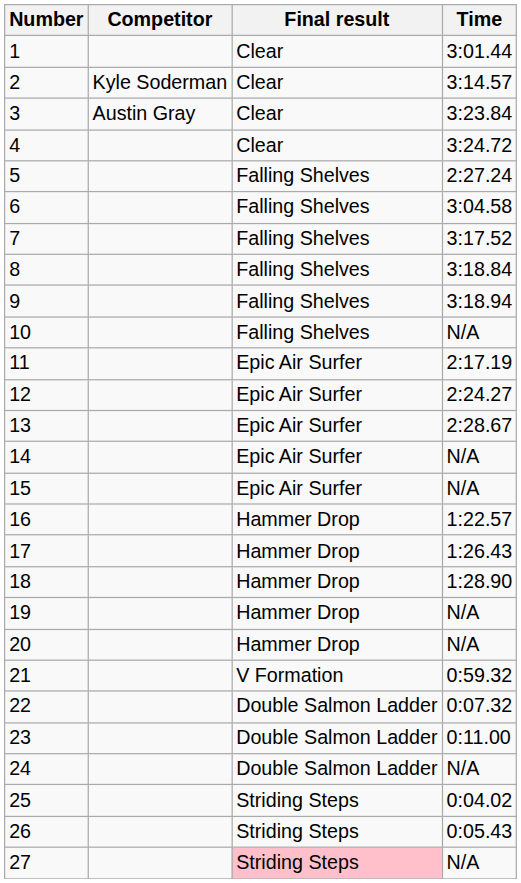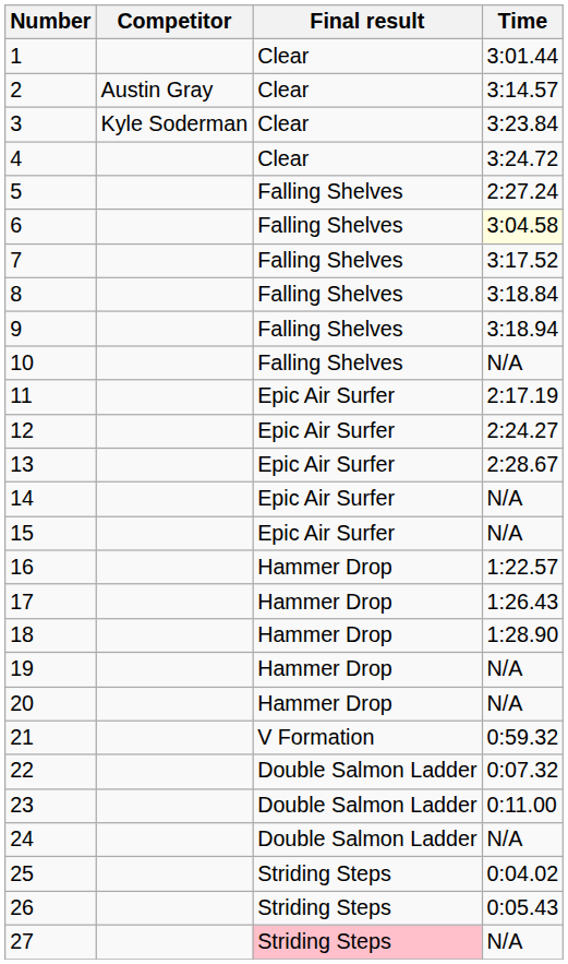2 | Competitor: Kyle Soderman -> Austin Gray
3 | Competitor: Austin Gray -> Kyle Soderman
6 | Time: no background -> lightyellow background
